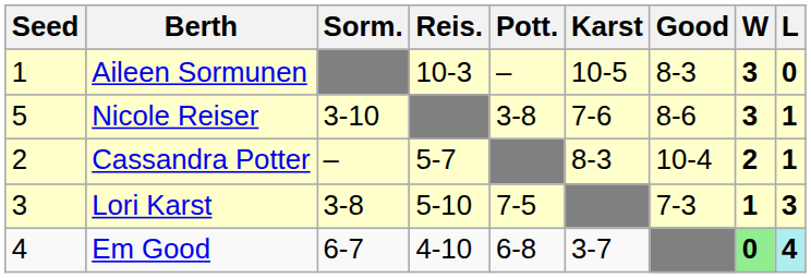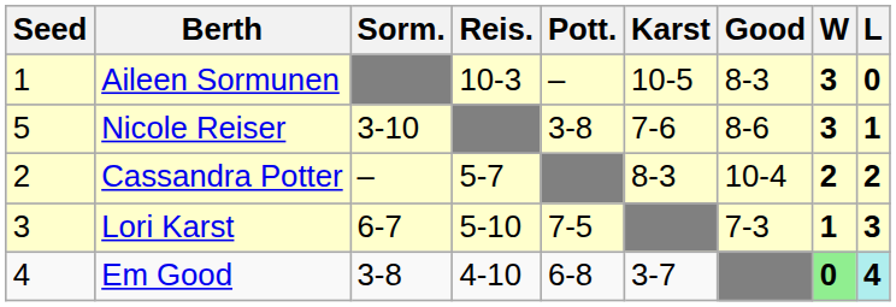Cassandra Potter | L: 1 -> 2
Lori Karst | Sorm.: 3-8 -> 6-7
Em Good | Sorm.: 6-7 -> 3-8
